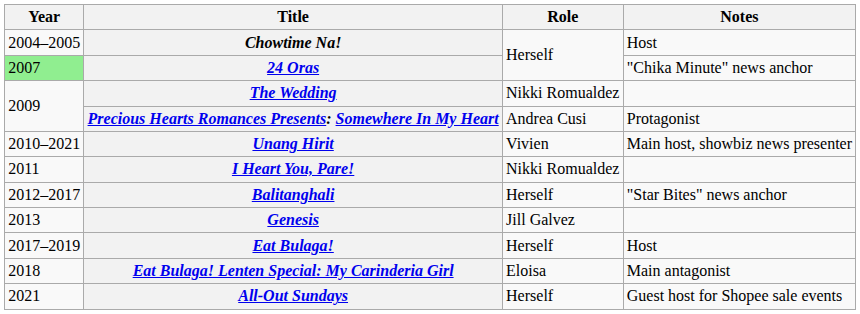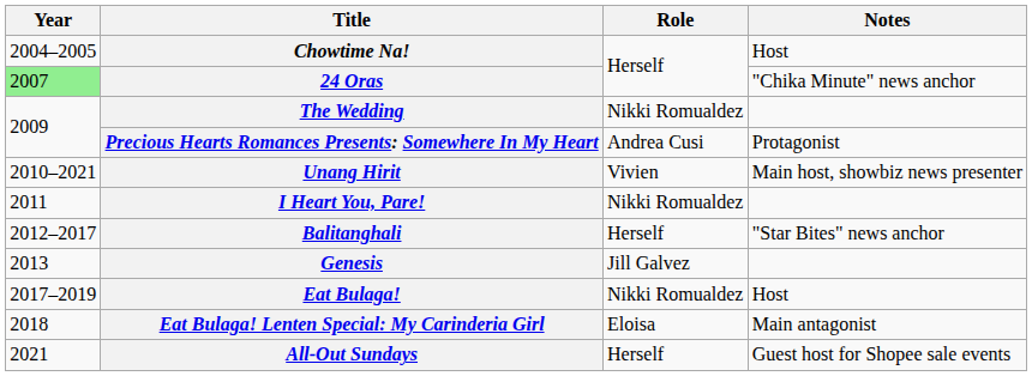Eat Bulaga! | Role: Herself -> Nikki Romualdez
